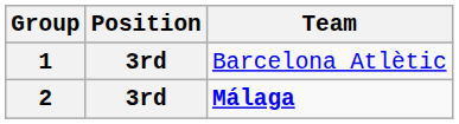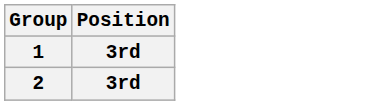- column: Team | Barcelona Atlètic | Málaga
